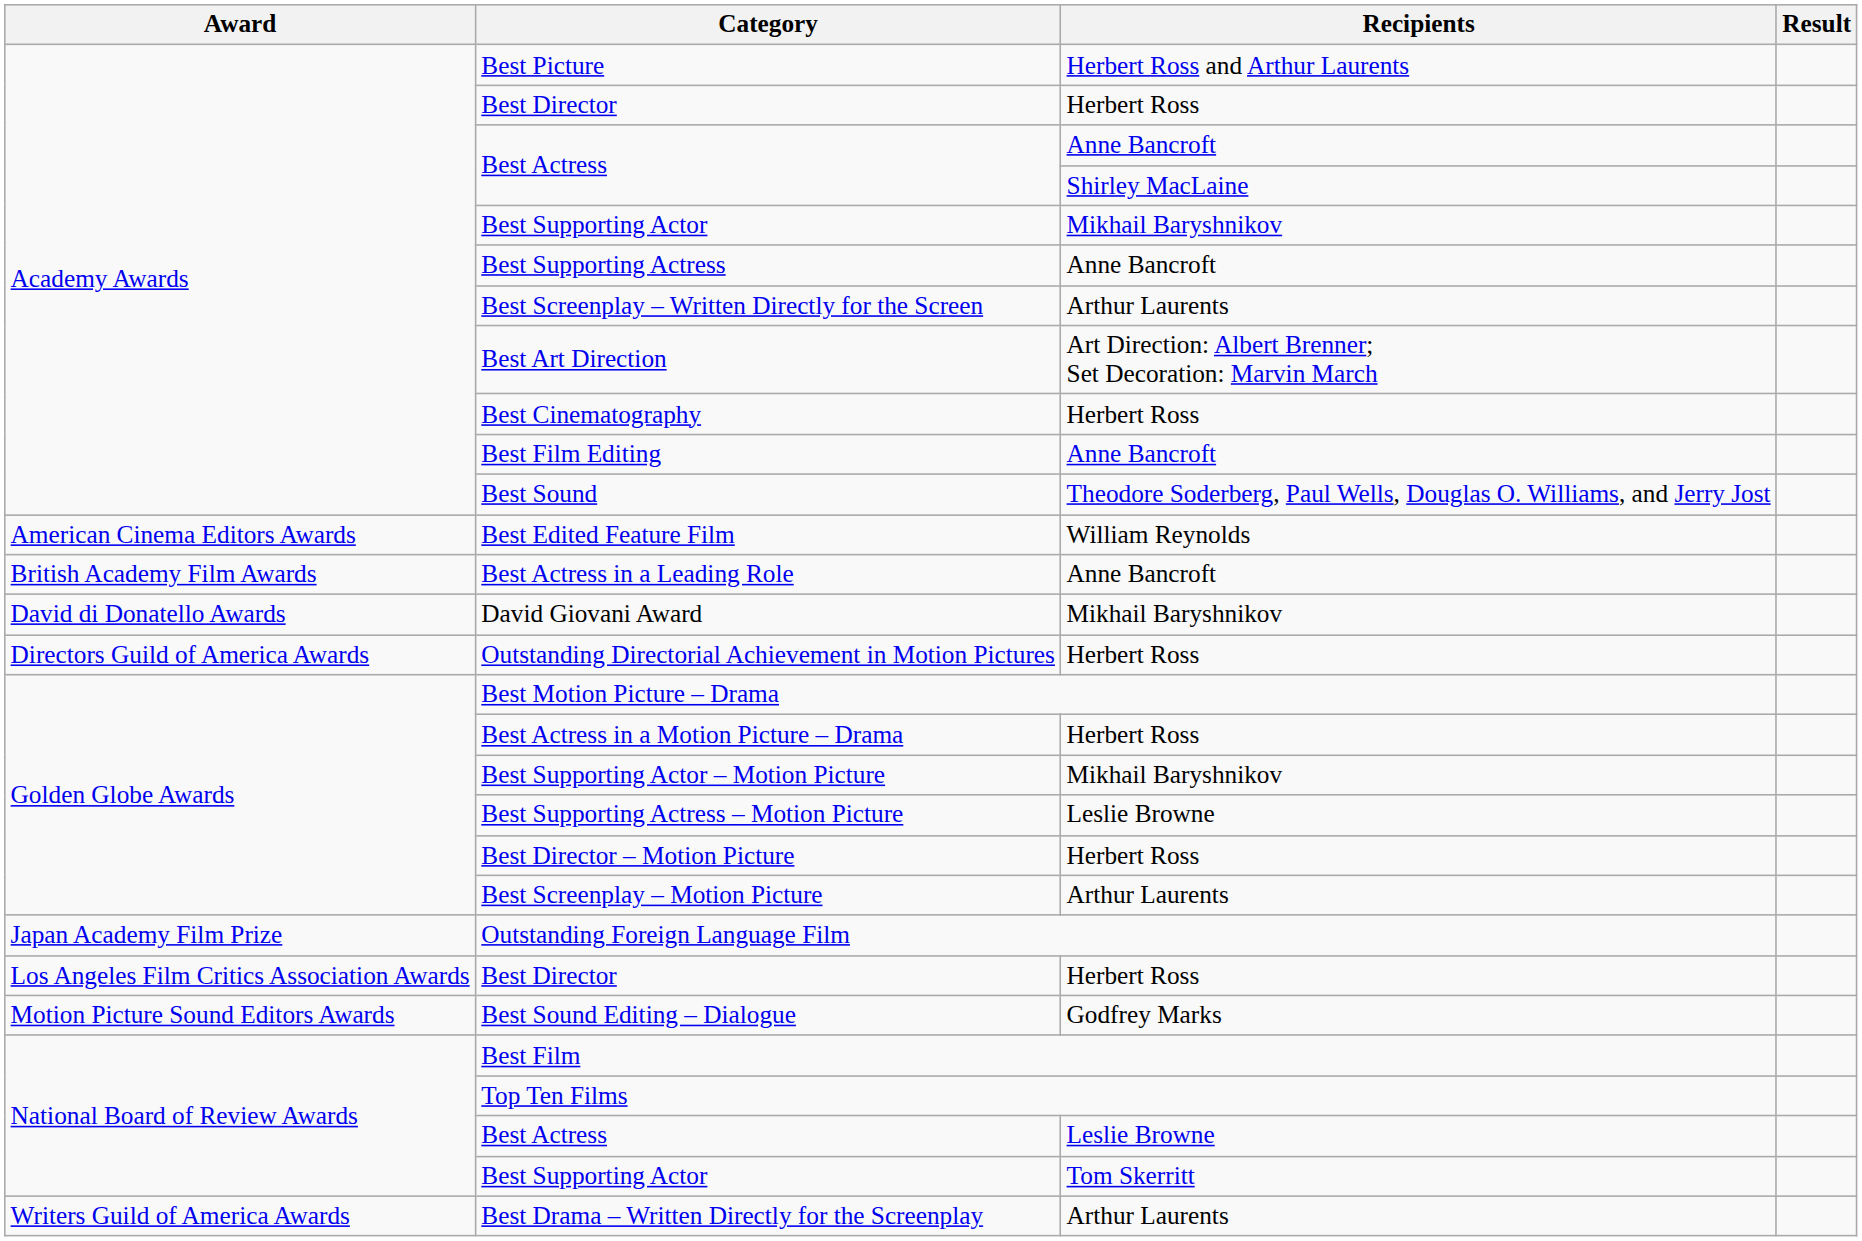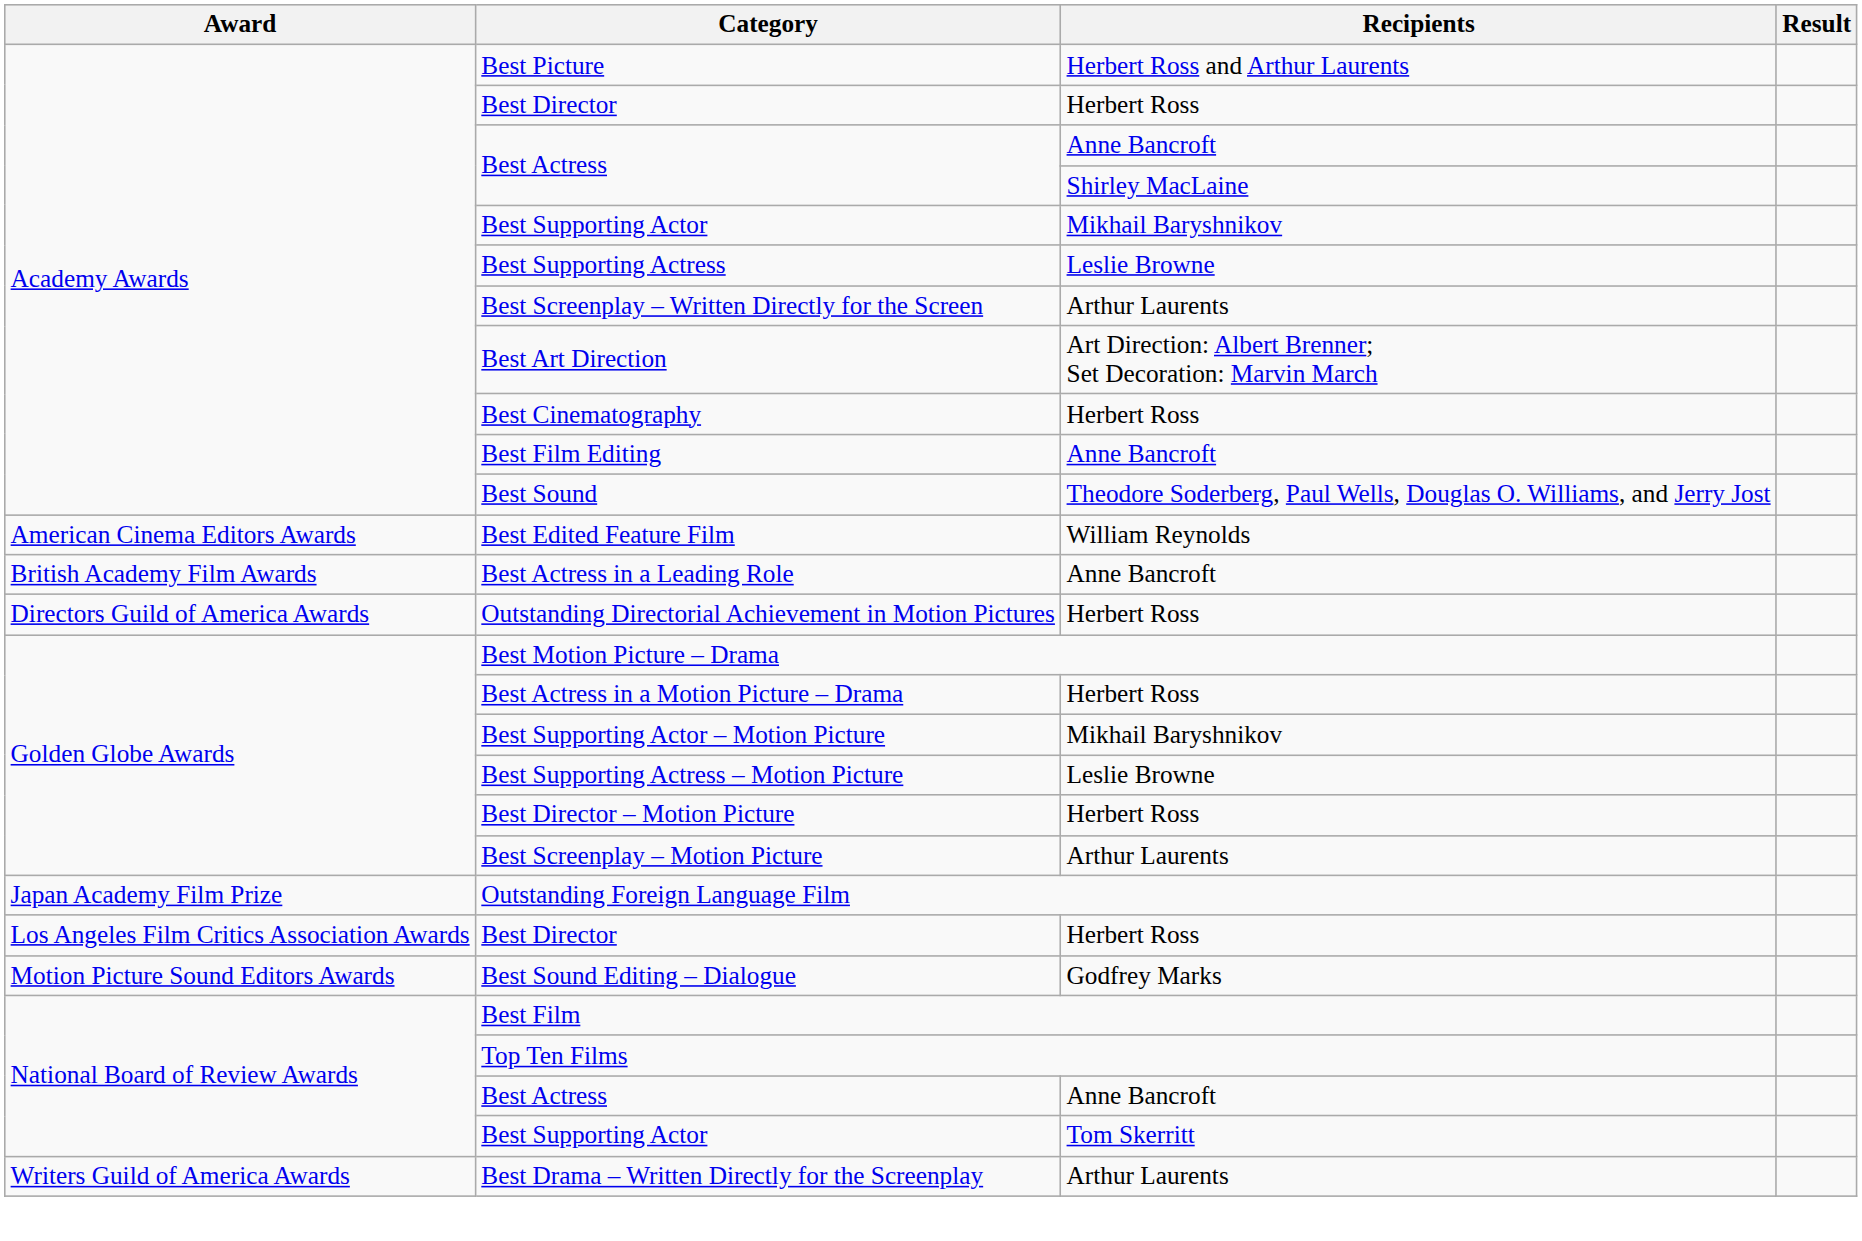Best Supporting Actress | Recipients: Anne Bancroft -> Leslie Browne
- row: David di Donatello Awards | David Giovani Award | Mikhail Baryshnikov
National Board of Review Awards / Best Actress | Recipients: Leslie Browne -> Anne Bancroft
